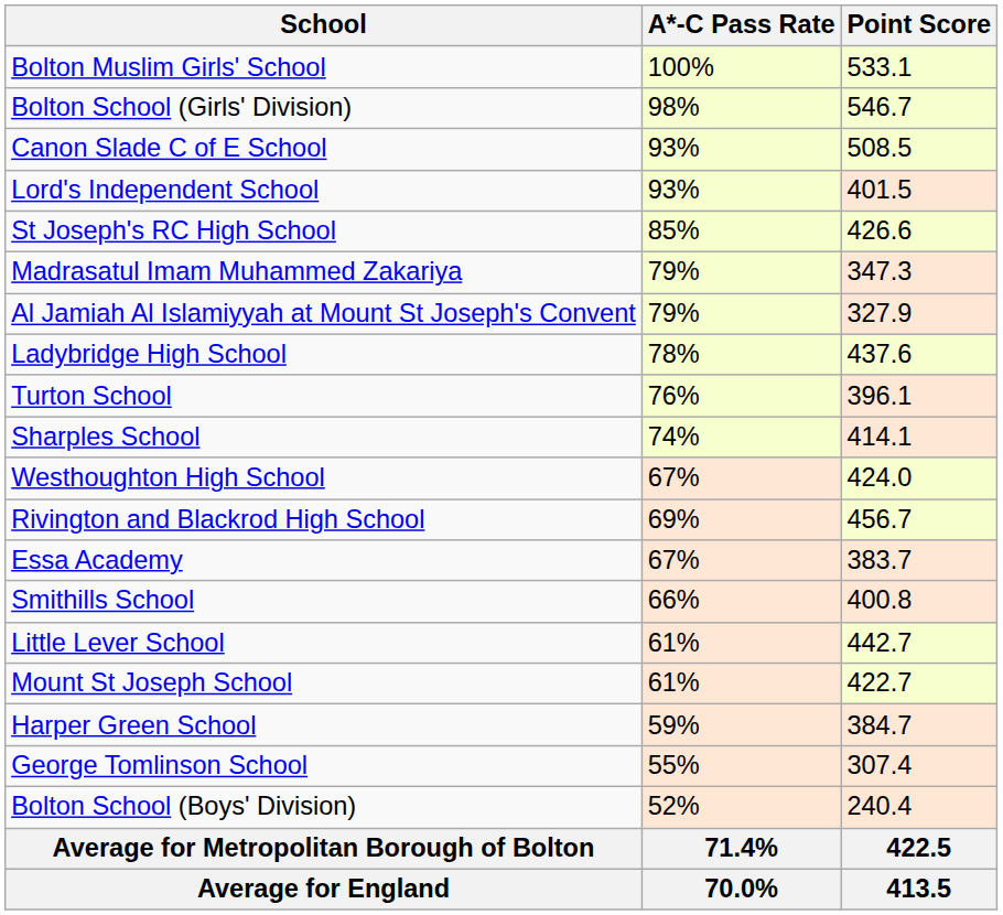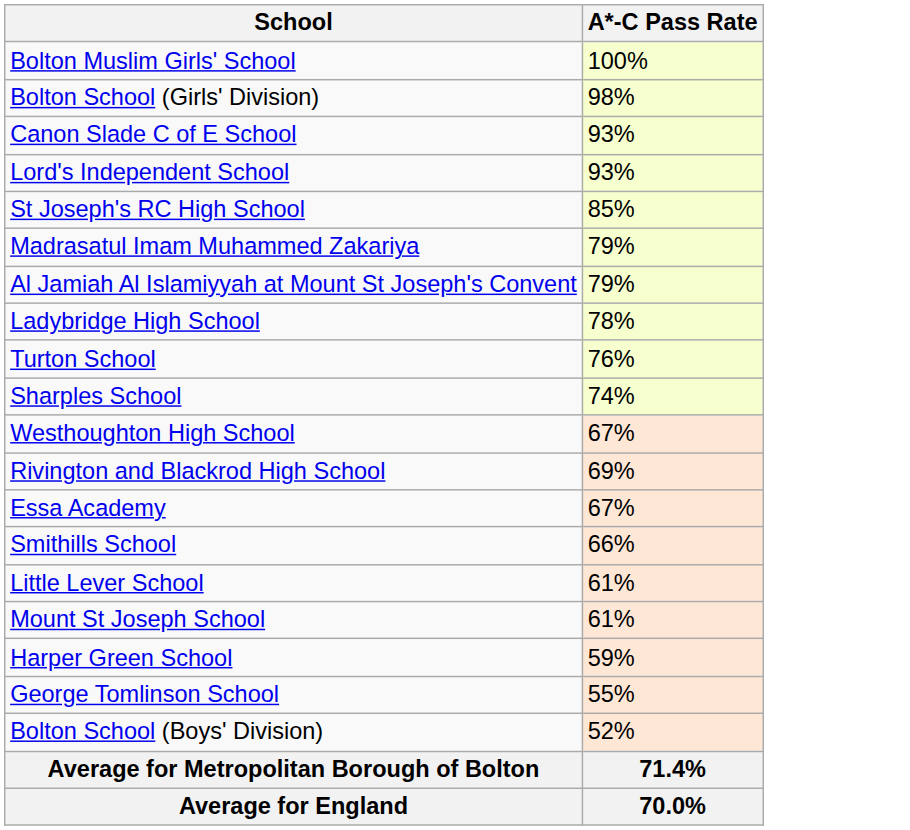- column: Point Score | 533.1 | 546.7 | 508.5 | 401.5 | 426.6 | 347.3 | 327.9 | 437.6 | 396.1 | 414.1 | 424.0 | 456.7 | 383.7 | 400.8 | 442.7 | 422.7 | 384.7 | 307.4 | 240.4 | 422.5 | 413.5
